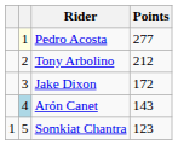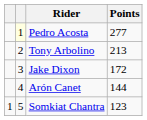Tony Arbolino | Points: 212 -> 213
Arón Canet | column 2: lightblue background -> no background
Arón Canet | Points: 143 -> 144
